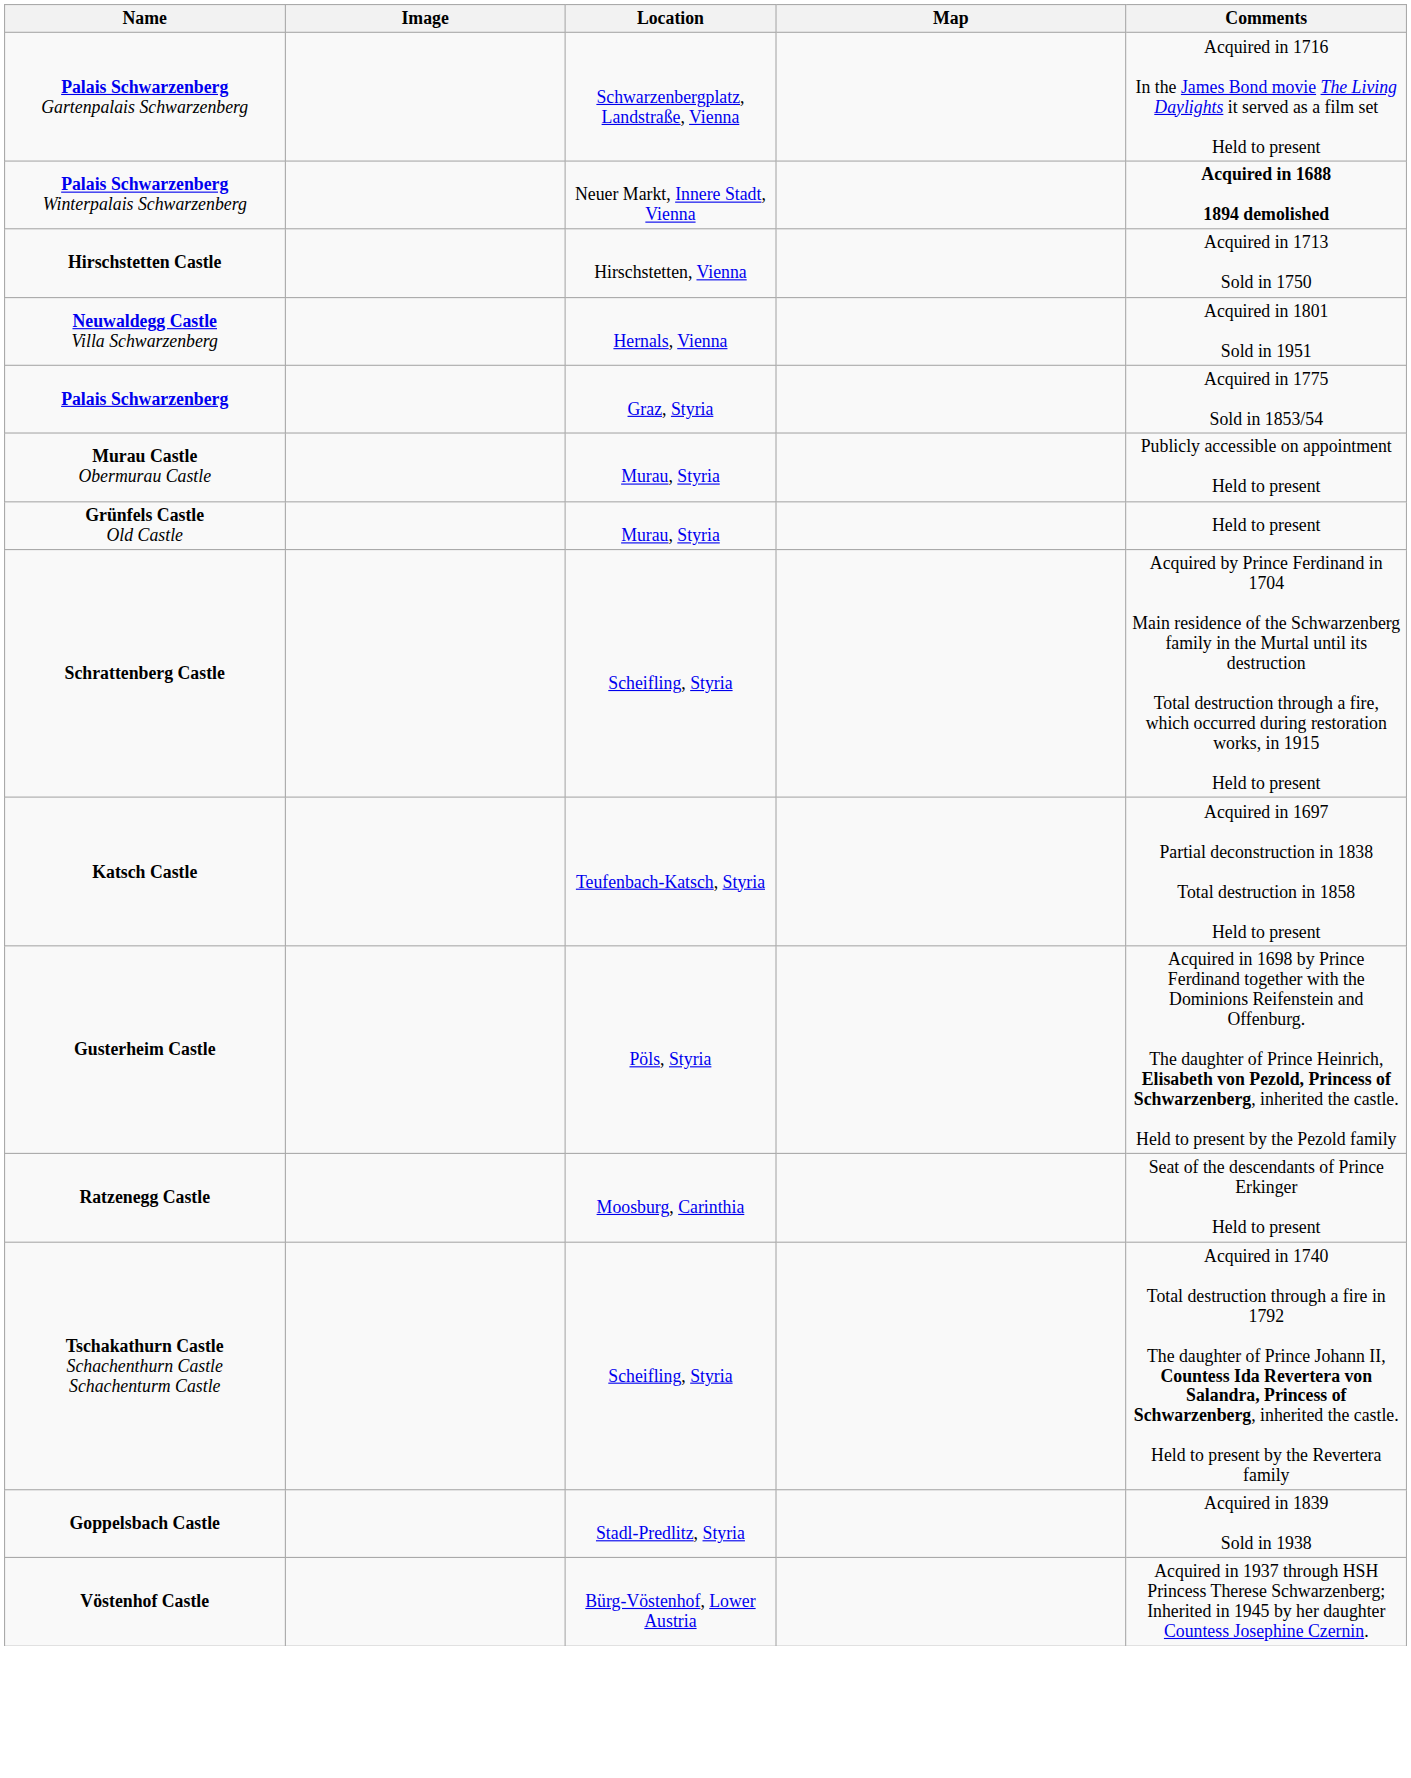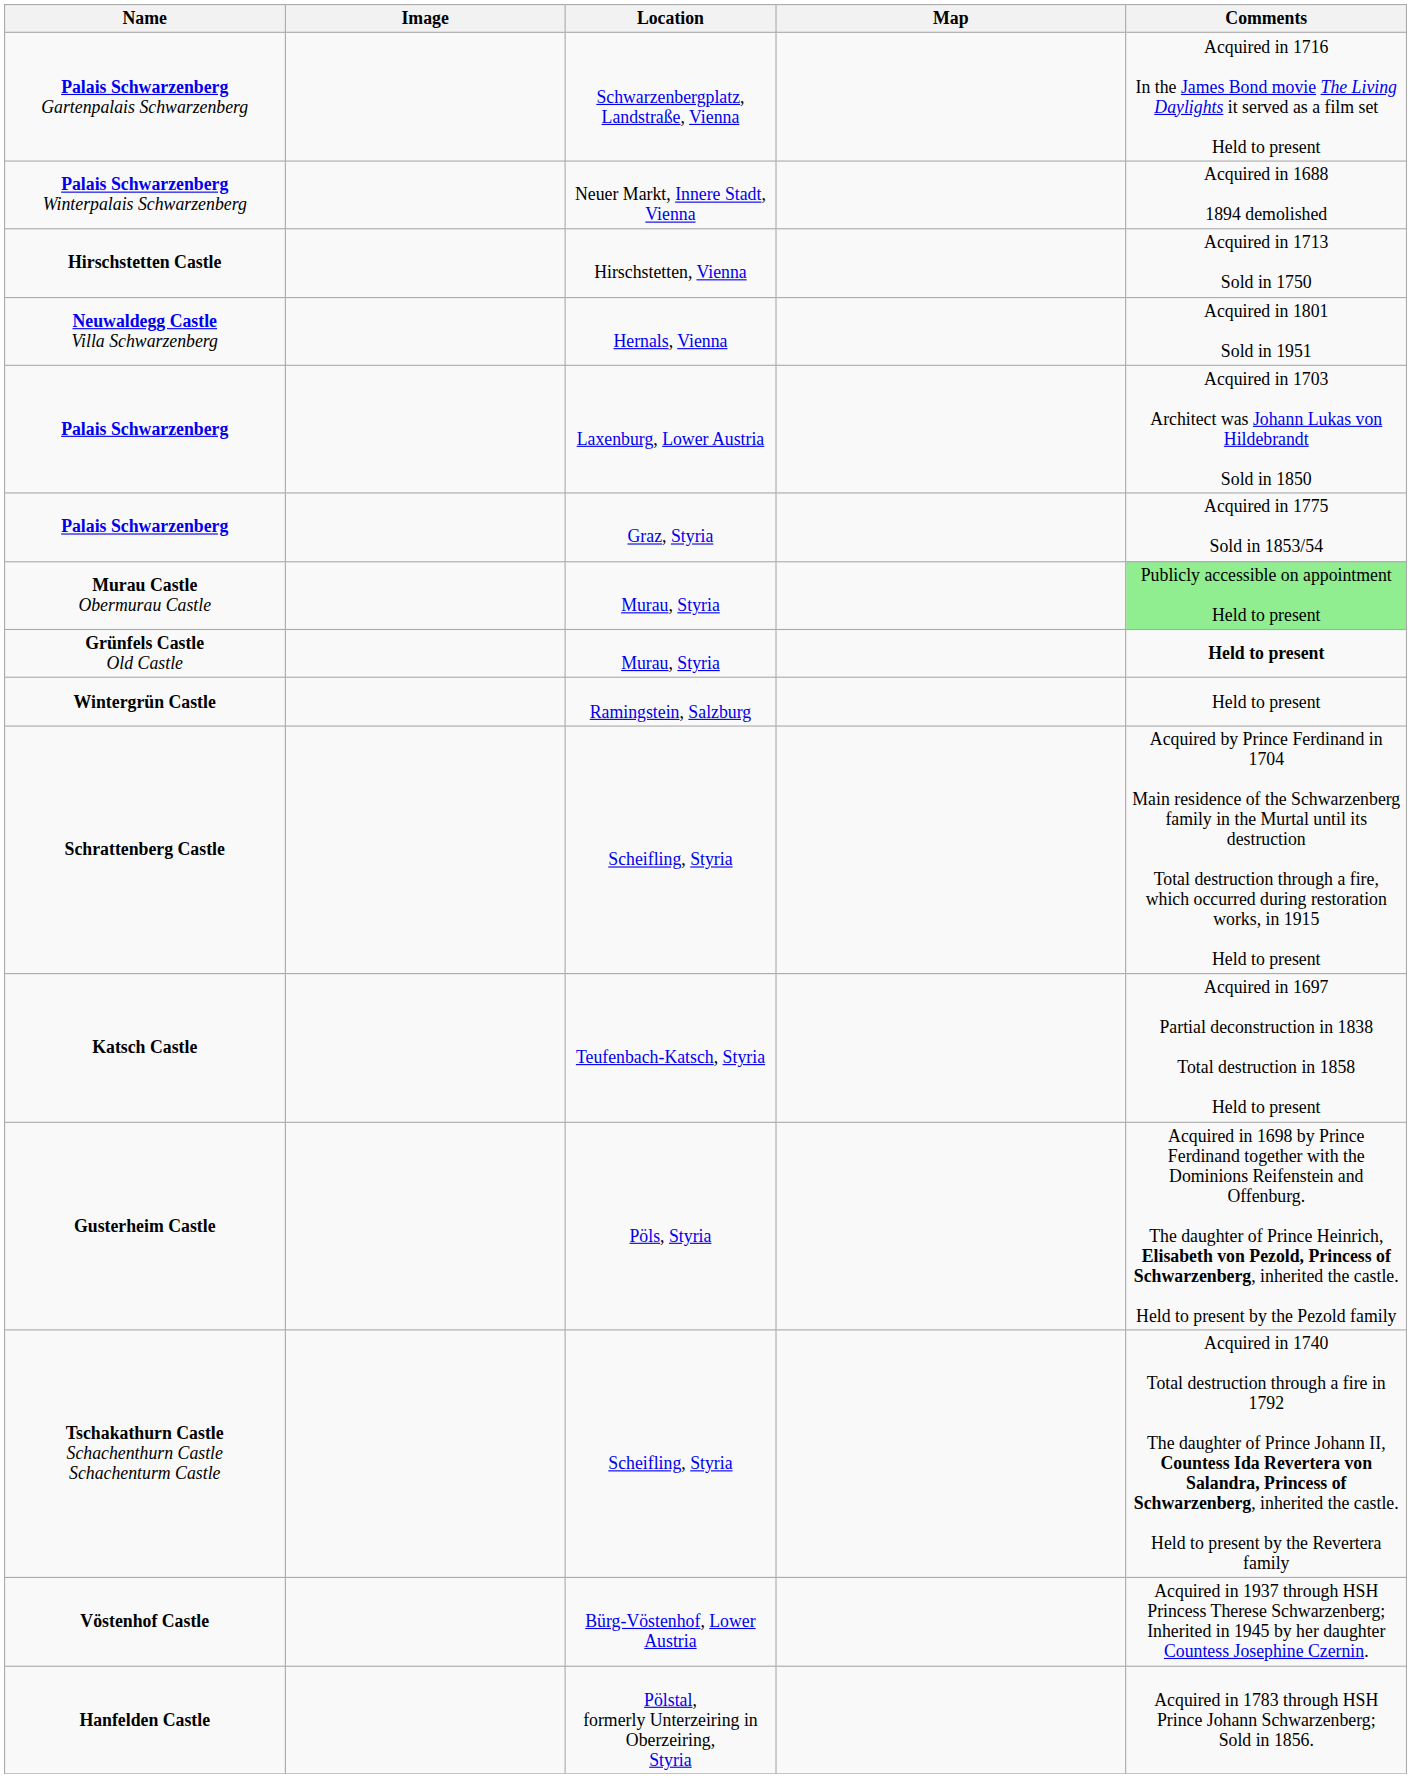Palais Schwarzenberg Winterpalais Schwarzenberg | Comments: bold -> normal
+ row: Palais Schwarzenberg | Laxenburg, Lower Austria | Acquired in 1703 Architect was Johann Lukas von Hildebrandt Sold in 1850
Murau Castle Obermurau Castle | Comments: no background -> lightgreen background
Grünfels Castle Old Castle | Comments: normal -> bold
+ row: Wintergrün Castle | Ramingstein, Salzburg | Held to present
- row: Ratzenegg Castle | Moosburg, Carinthia | Seat of the descendants of Prince Erkinger Held to present
- row: Goppelsbach Castle | Stadl-Predlitz, Styria | Acquired in 1839 Sold in 1938
+ row: Hanfelden Castle | Pölstal, formerly Unterzeiring in Oberzeiring, Styria | Acquired in 1783 through HSH Prince Johann Schwarzenberg; Sold in 1856.
